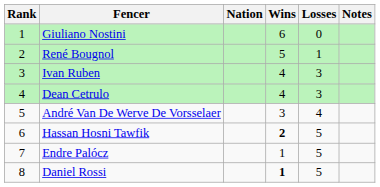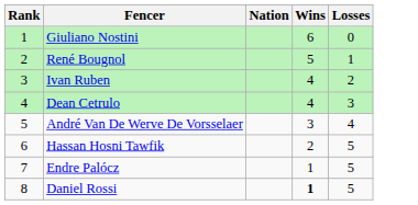- column: Notes
Ivan Ruben | Losses: 3 -> 2
Hassan Hosni Tawfik | Wins: bold -> normal
